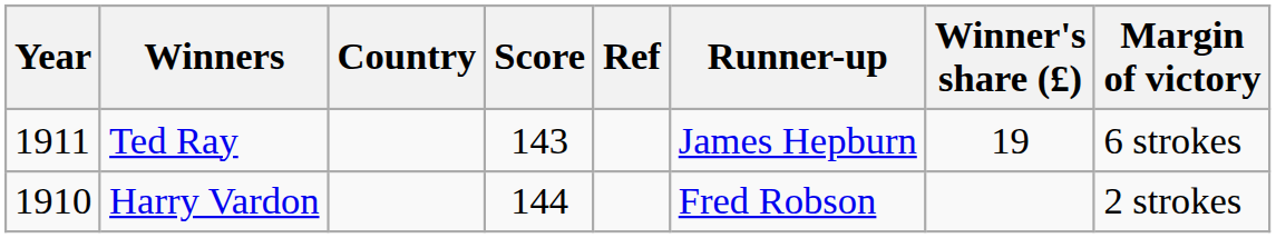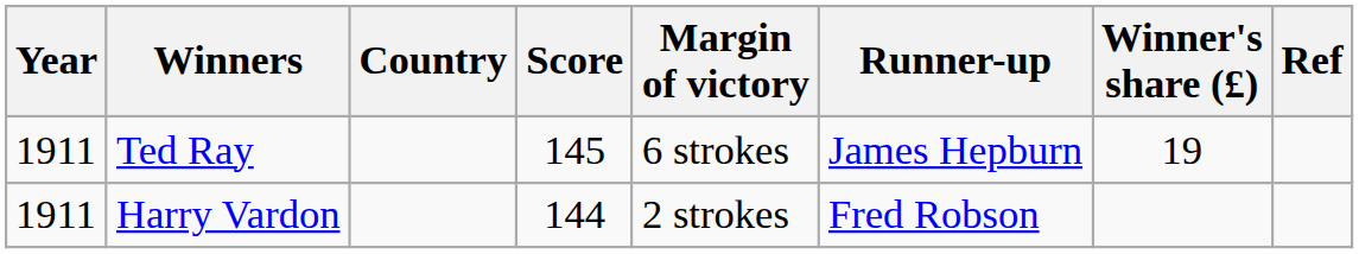columns swapped: Margin of victory <-> Ref
Ted Ray | Score: 143 -> 145
Harry Vardon | Year: 1910 -> 1911
